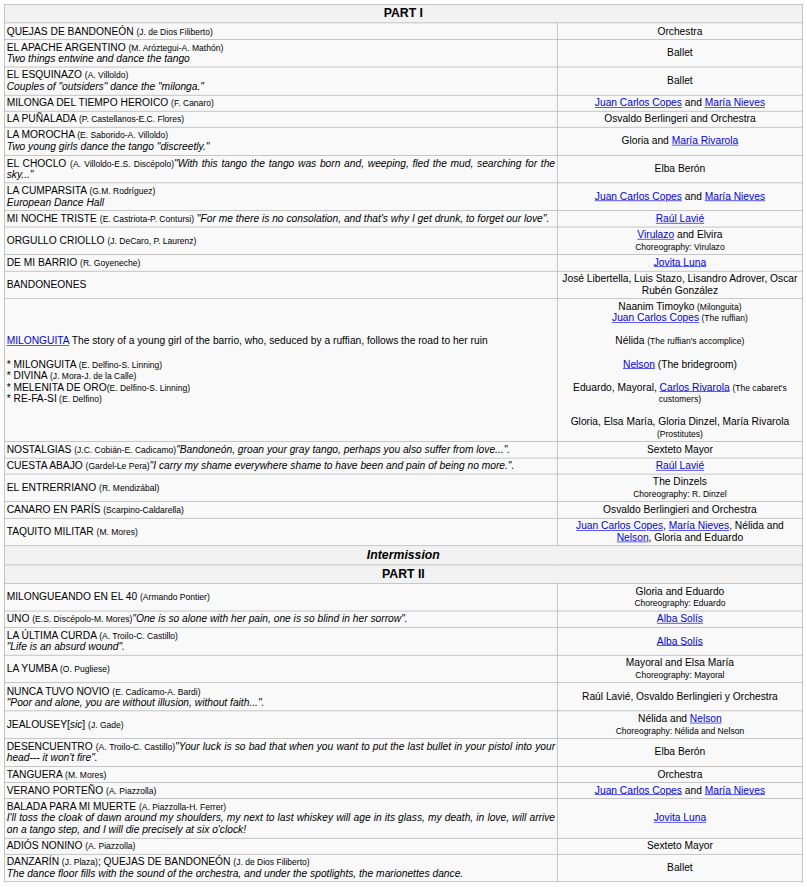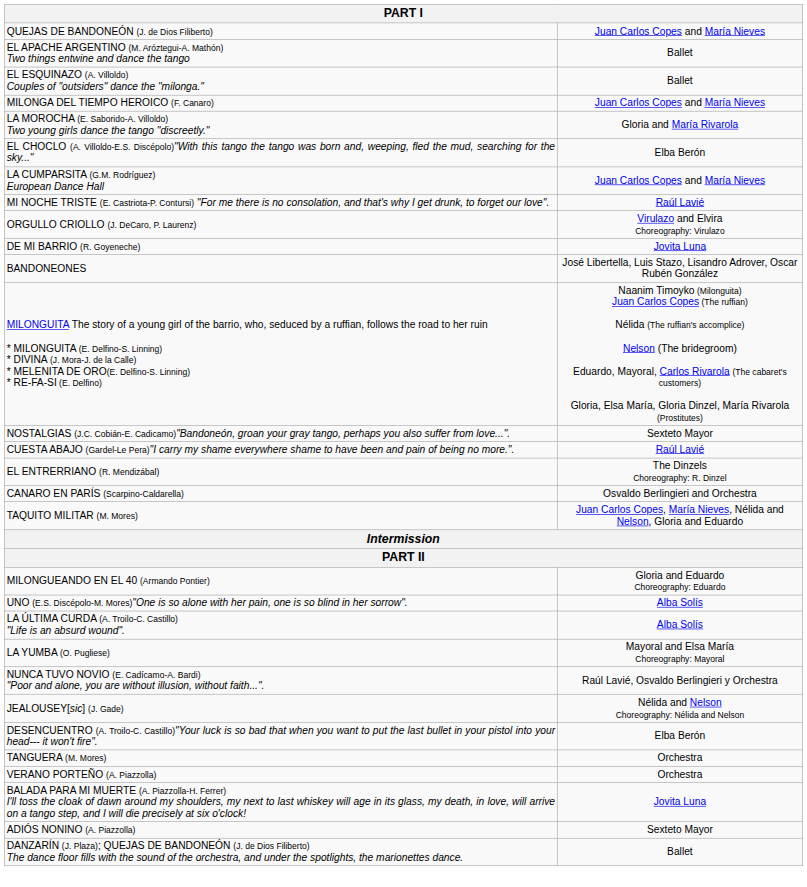QUEJAS DE BANDONEÓN (J. de Dios Filiberto) | column 2: Orchestra -> Juan Carlos Copes and María Nieves
- row: LA PUÑALADA (P. Castellanos-E.C. Flores) | Osvaldo Berlingeri and Orchestra
VERANO PORTEÑO (A. Piazzolla) | column 2: Juan Carlos Copes and María Nieves -> Orchestra
